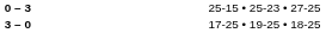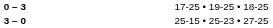0 – 3 | column 4: 25-15 • 25-23 • 27-25 -> 17-25 • 19-25 • 18-25
3 – 0 | column 4: 17-25 • 19-25 • 18-25 -> 25-15 • 25-23 • 27-25
